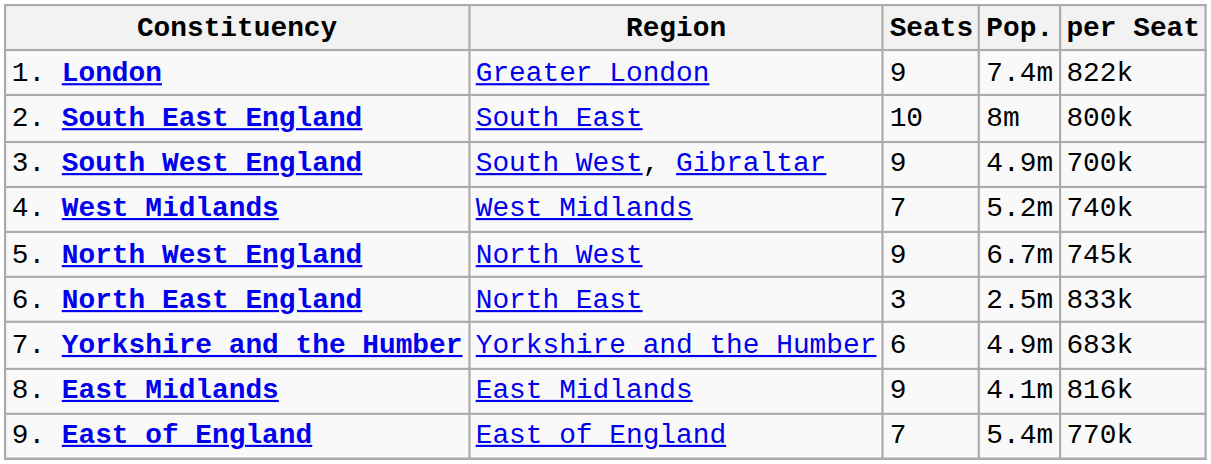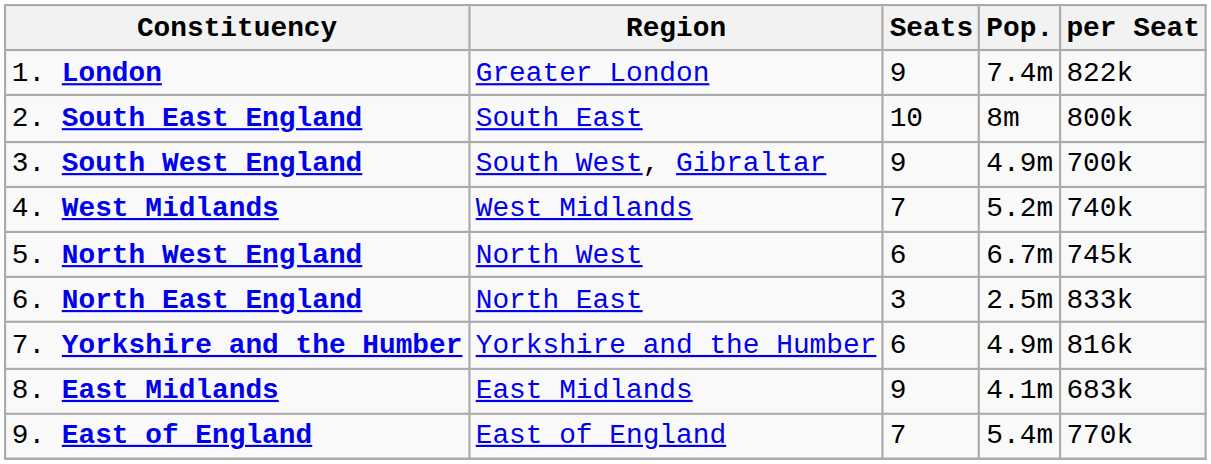5. North West England | Seats: 9 -> 6
7. Yorkshire and the Humber | per Seat: 683k -> 816k
8. East Midlands | per Seat: 816k -> 683k
